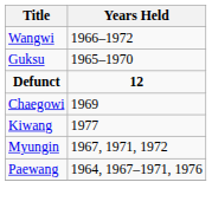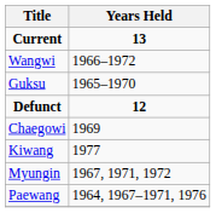+ row: Current | 13
